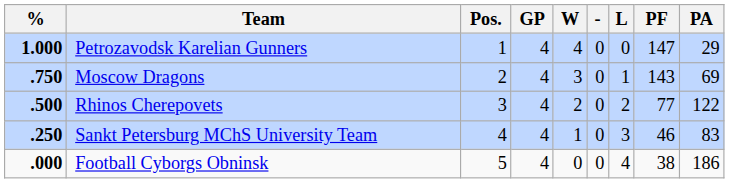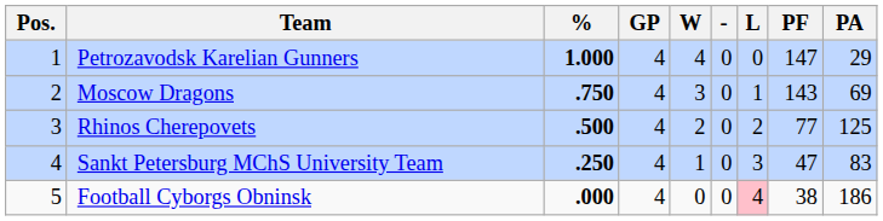columns swapped: Pos. <-> %
Rhinos Cherepovets | PA: 122 -> 125
Sankt Petersburg MChS University Team | PF: 46 -> 47
Football Cyborgs Obninsk | L: no background -> pink background
